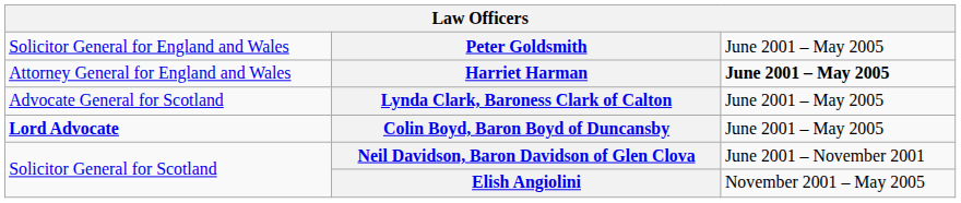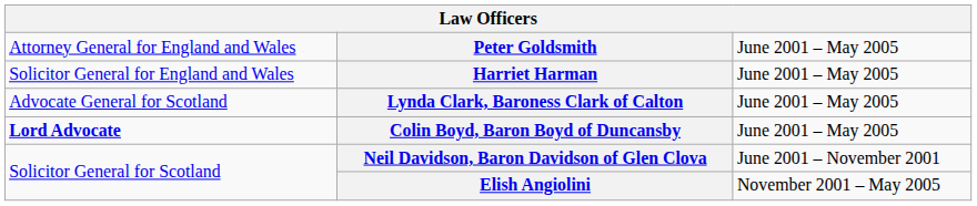Peter Goldsmith | column 1: Solicitor General for England and Wales -> Attorney General for England and Wales
Harriet Harman | column 1: Attorney General for England and Wales -> Solicitor General for England and Wales
Harriet Harman | column 3: bold -> normal
